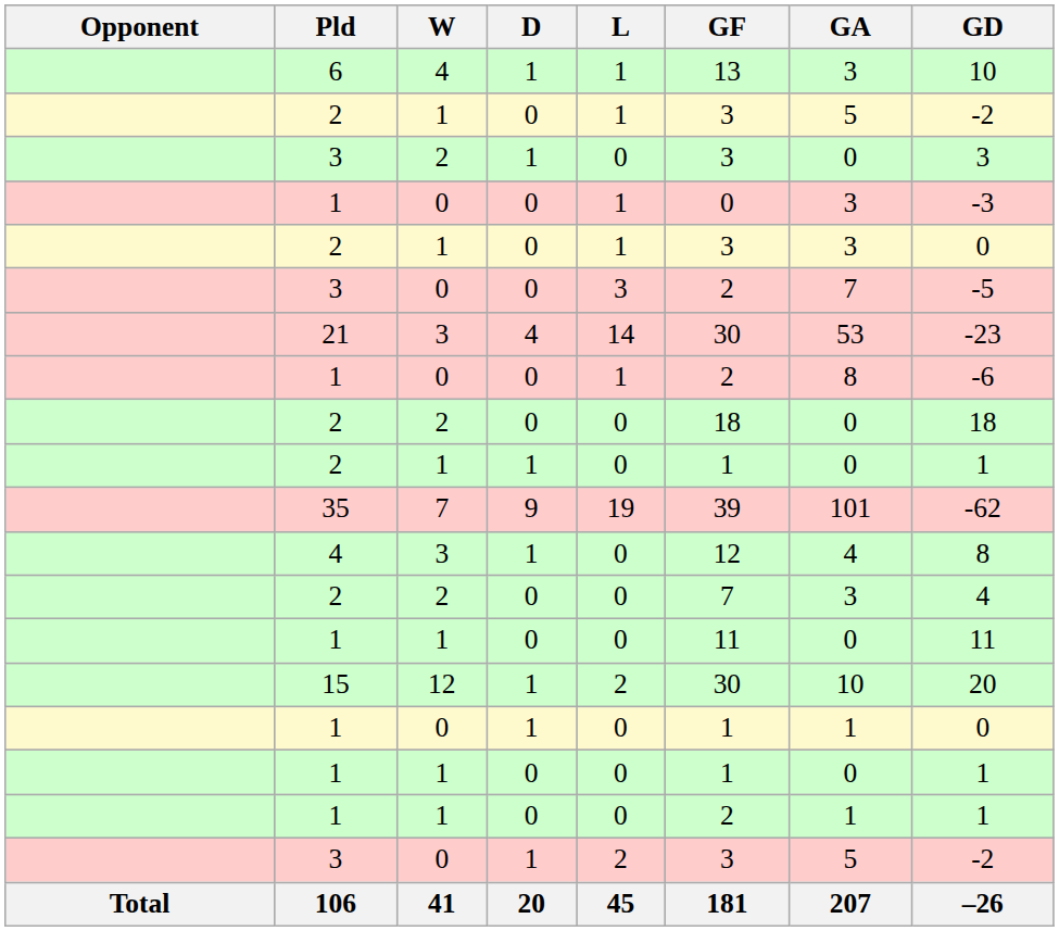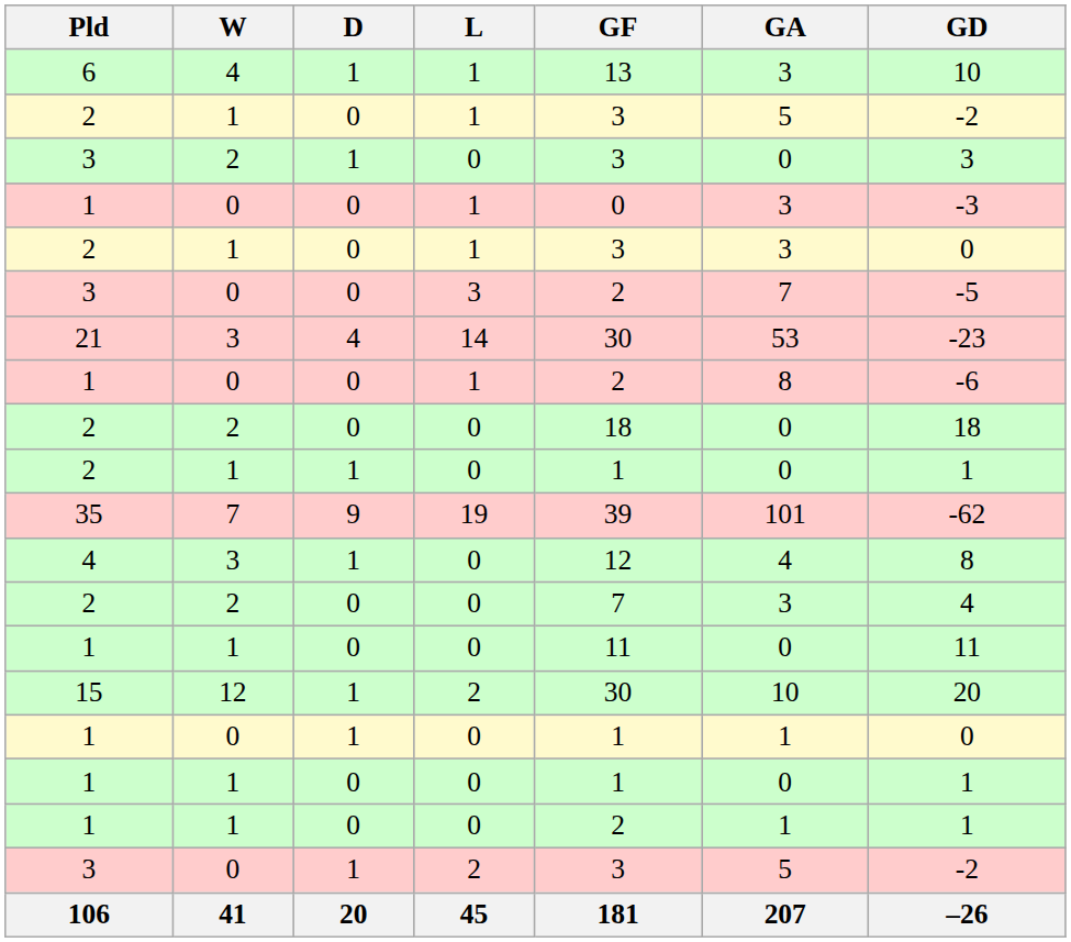- column: Opponent | Total
